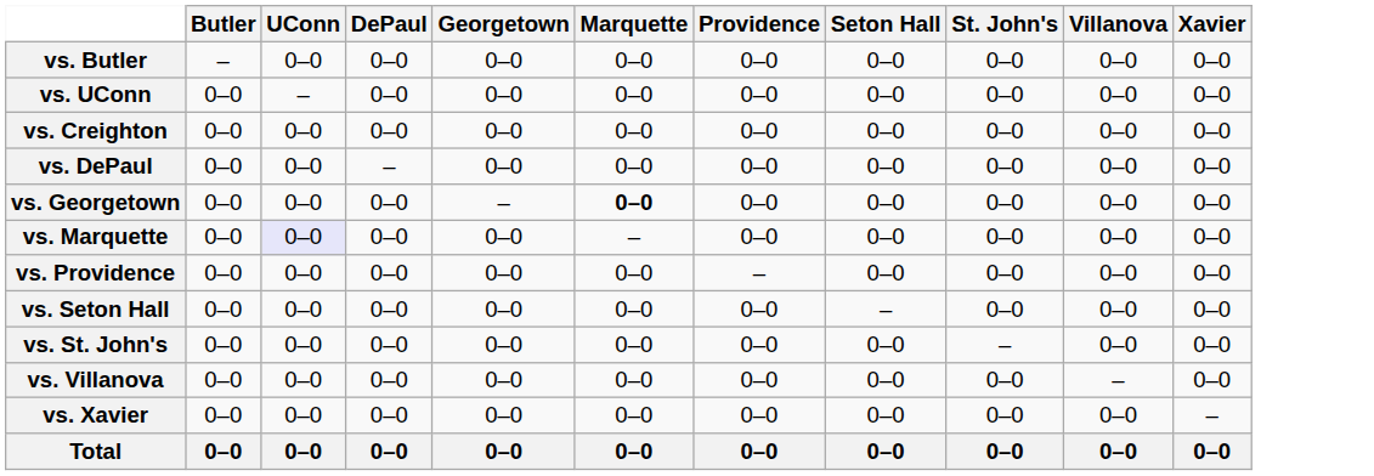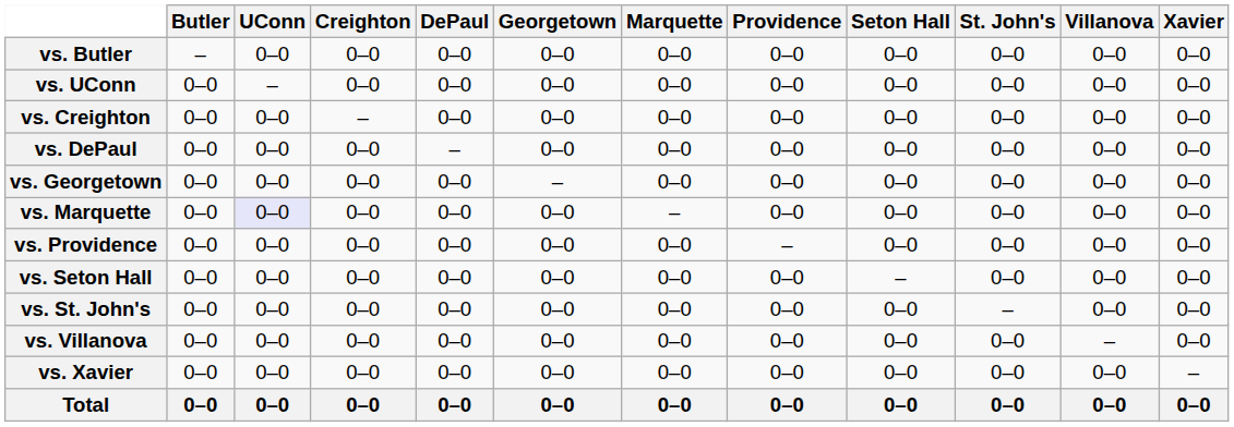+ column: Creighton | 0–0 | 0–0 | – | 0–0 | 0–0 | 0–0 | 0–0 | 0–0 | 0–0 | 0–0 | 0–0 | 0–0
vs. Georgetown | Marquette: bold -> normal
